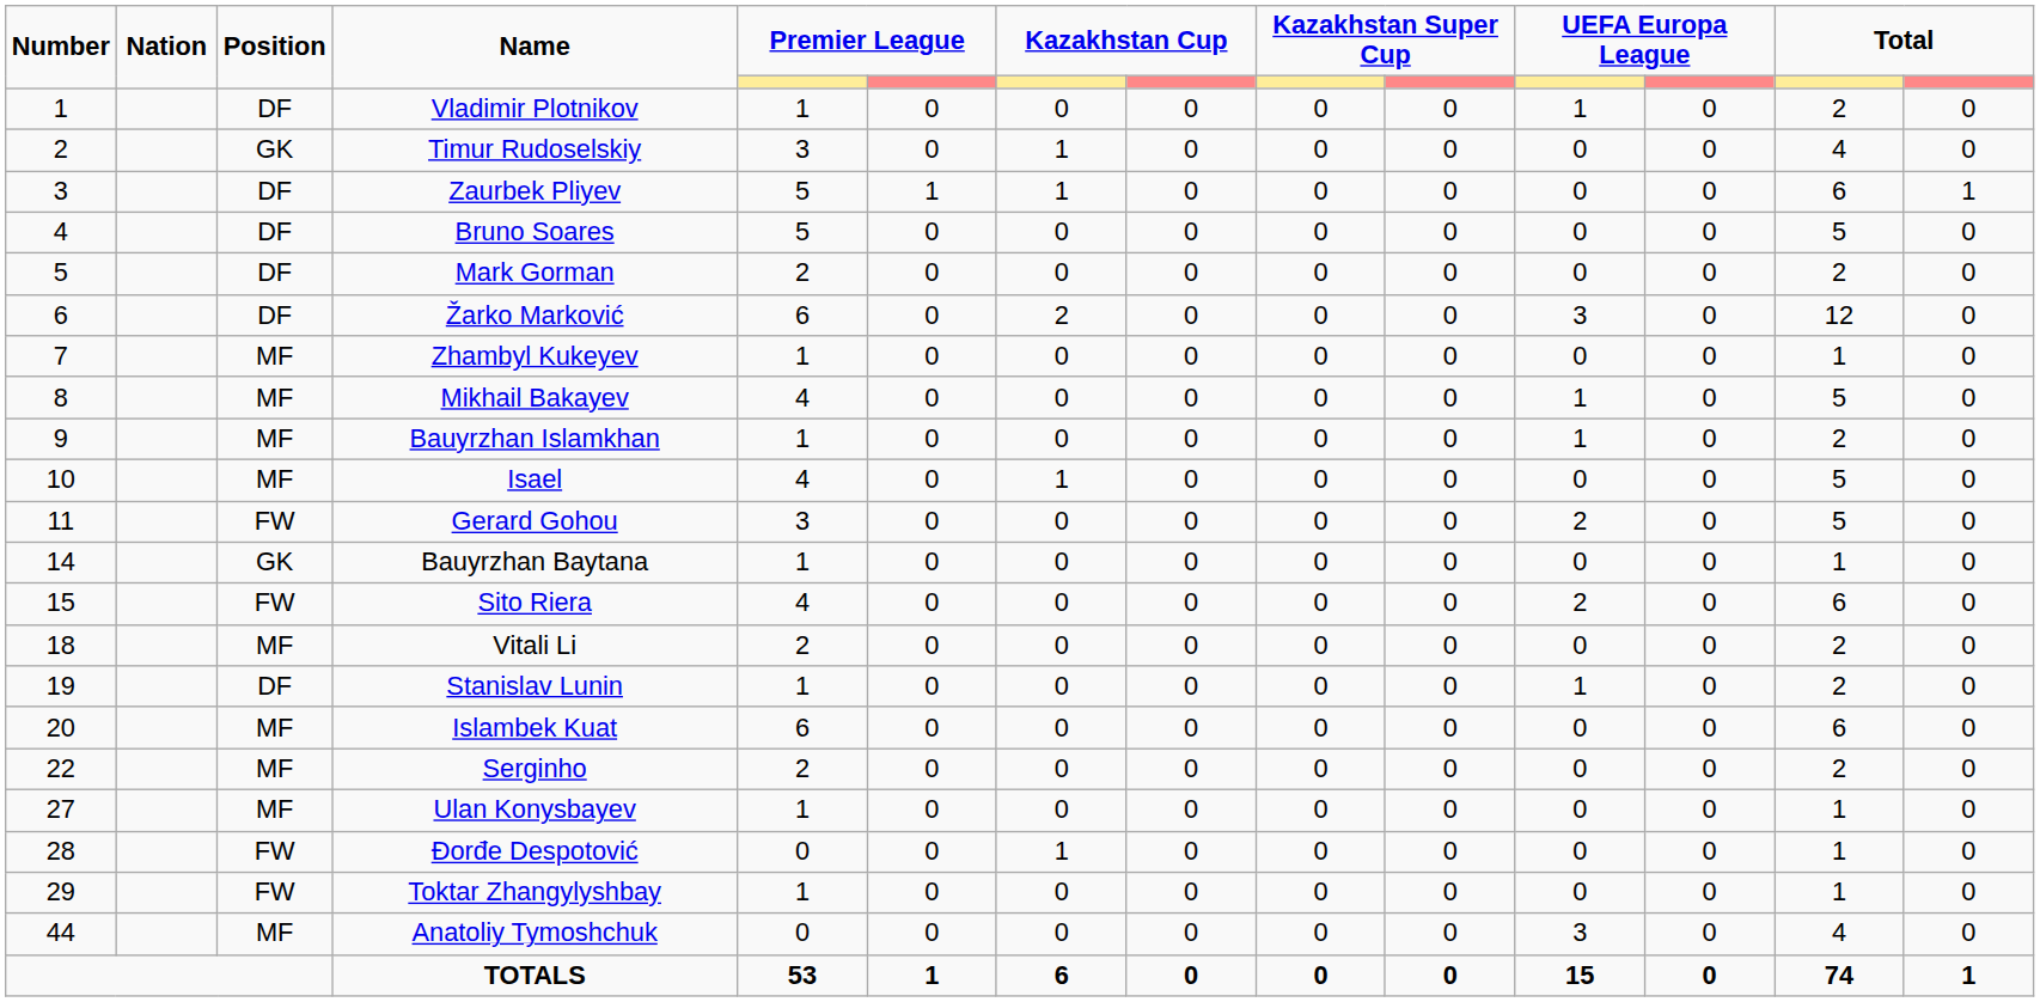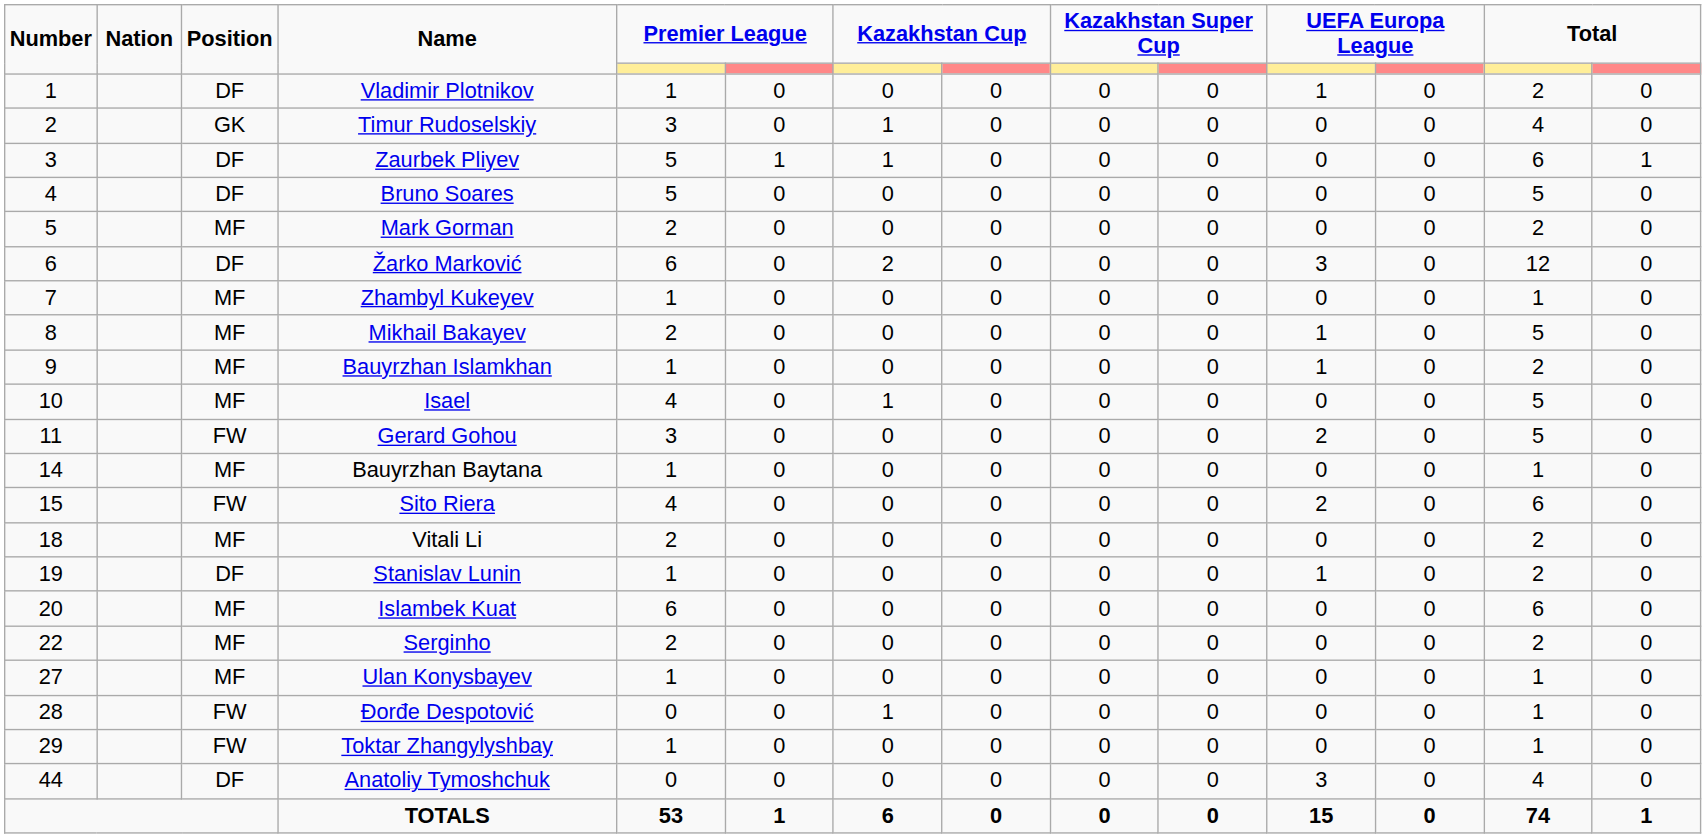Mark Gorman | Position: DF -> MF
Mikhail Bakayev | column 5: 4 -> 2
Bauyrzhan Baytana | Position: GK -> MF
Anatoliy Tymoshchuk | Position: MF -> DF
